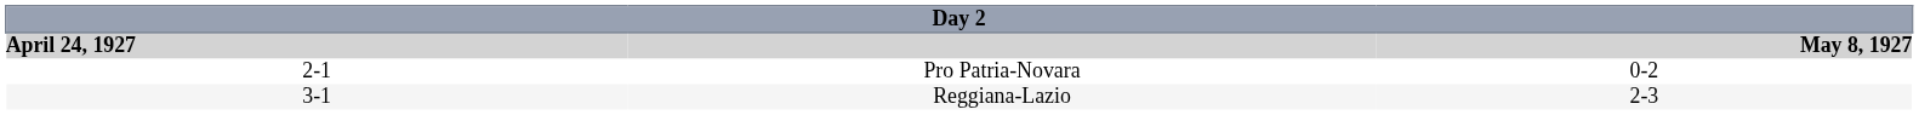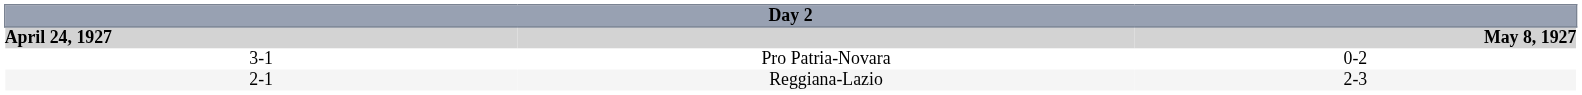Pro Patria-Novara | column 1: 2-1 -> 3-1
Reggiana-Lazio | column 1: 3-1 -> 2-1
